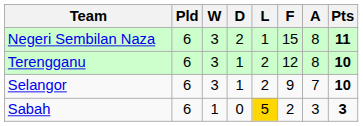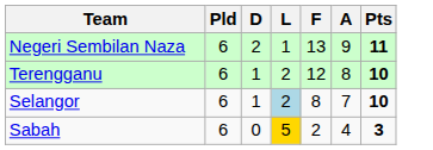- column: W | 3 | 3 | 3 | 1
Negeri Sembilan Naza | F: 15 -> 13
Negeri Sembilan Naza | A: 8 -> 9
Selangor | L: no background -> lightblue background
Selangor | F: 9 -> 8
Sabah | A: 3 -> 4
